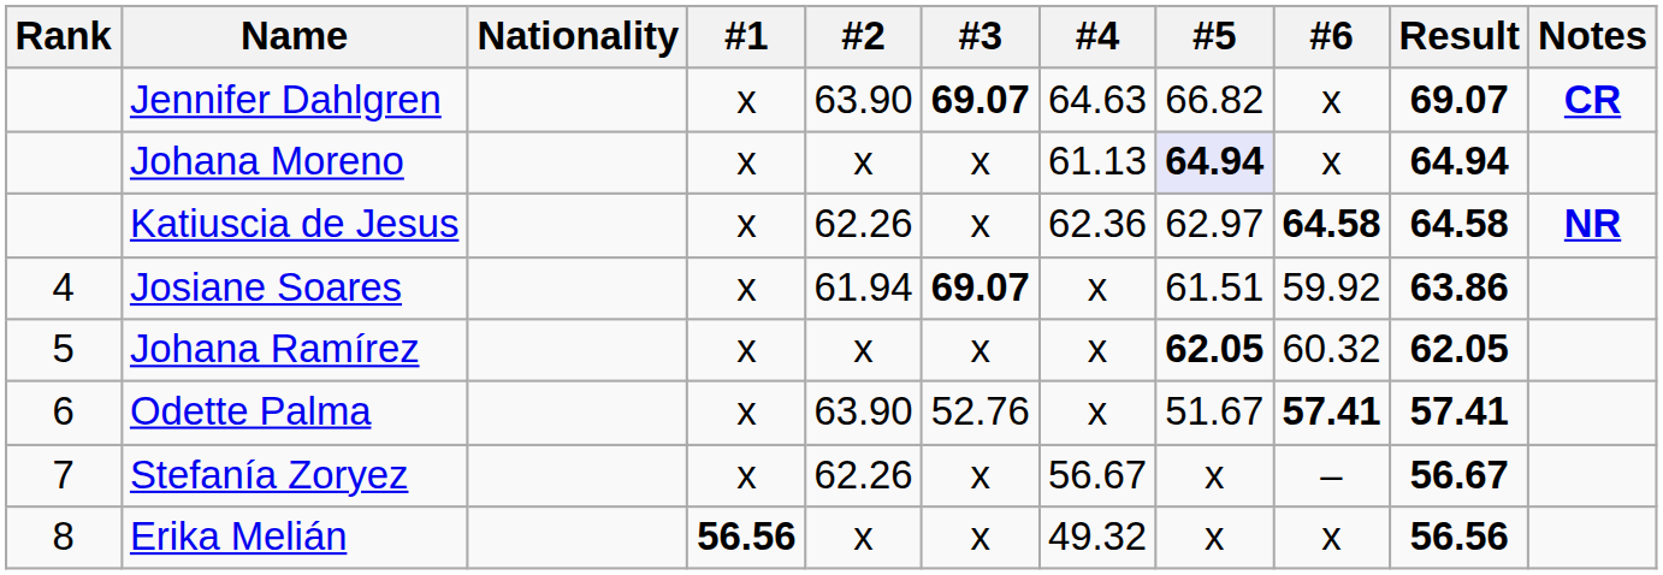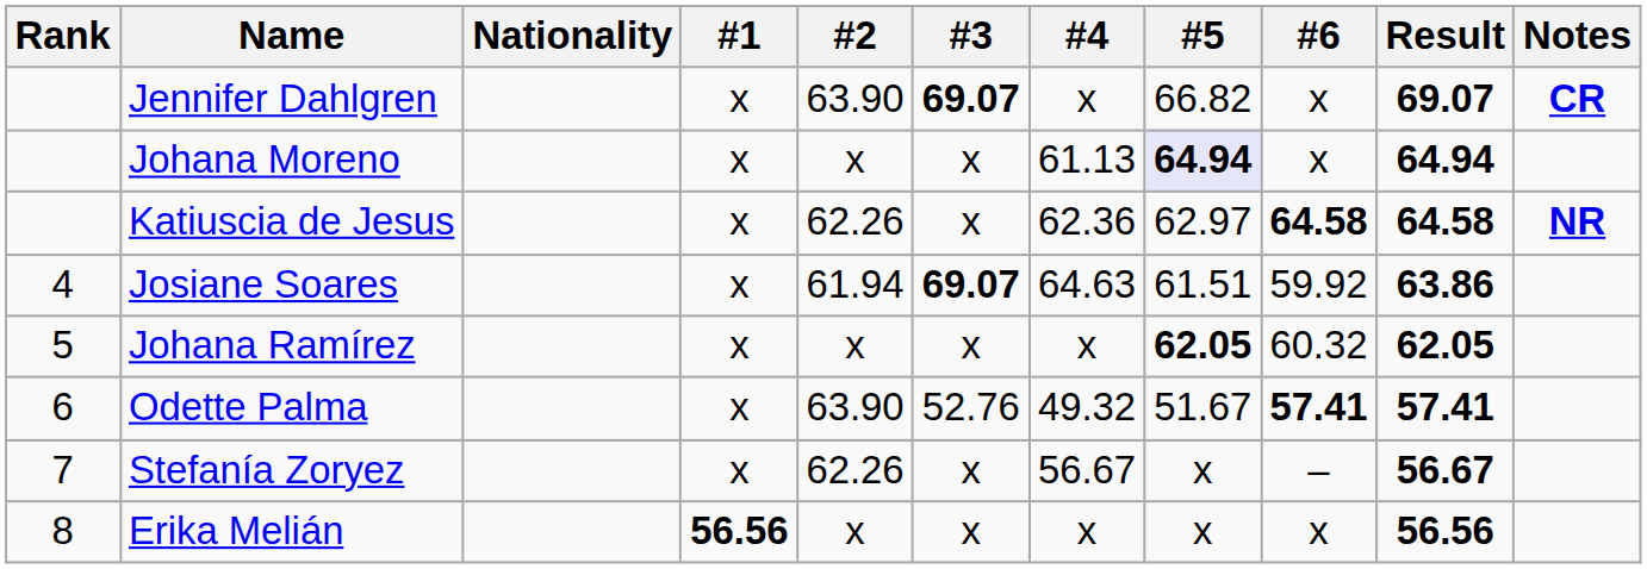Jennifer Dahlgren | #4: 64.63 -> x
Josiane Soares | #4: x -> 64.63
Odette Palma | #4: x -> 49.32
Erika Melián | #4: 49.32 -> x
